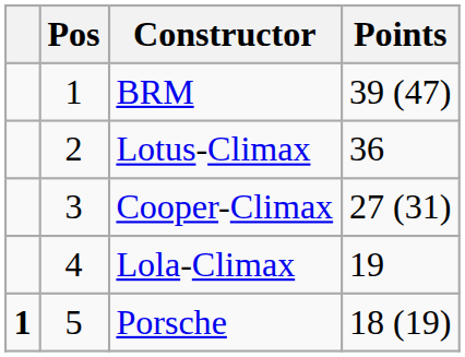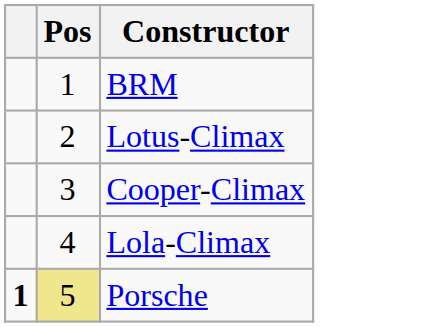- column: Points | 39 (47) | 36 | 27 (31) | 19 | 18 (19)
Porsche | Pos: no background -> khaki background
